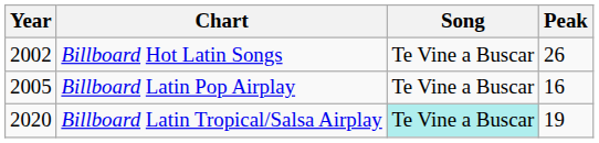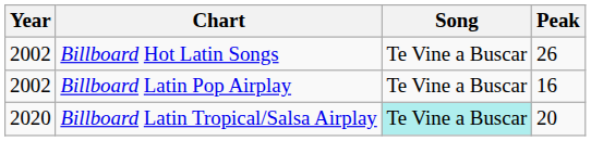Billboard Latin Pop Airplay | Year: 2005 -> 2002
Billboard Latin Tropical/Salsa Airplay | Peak: 19 -> 20
